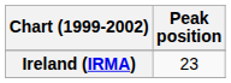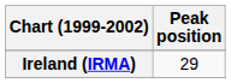Ireland (IRMA) | Peak position: 23 -> 29
